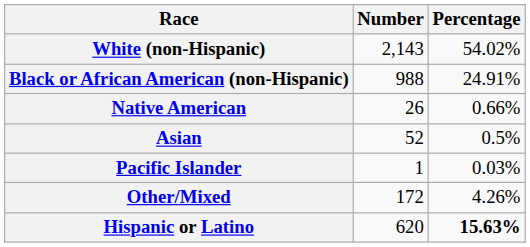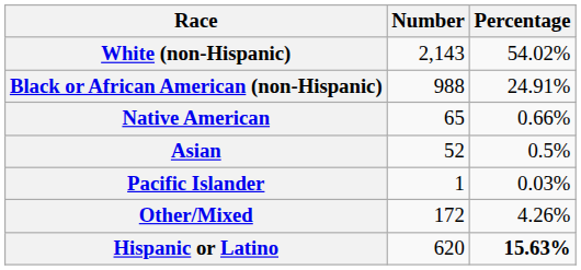Native American | Number: 26 -> 65
